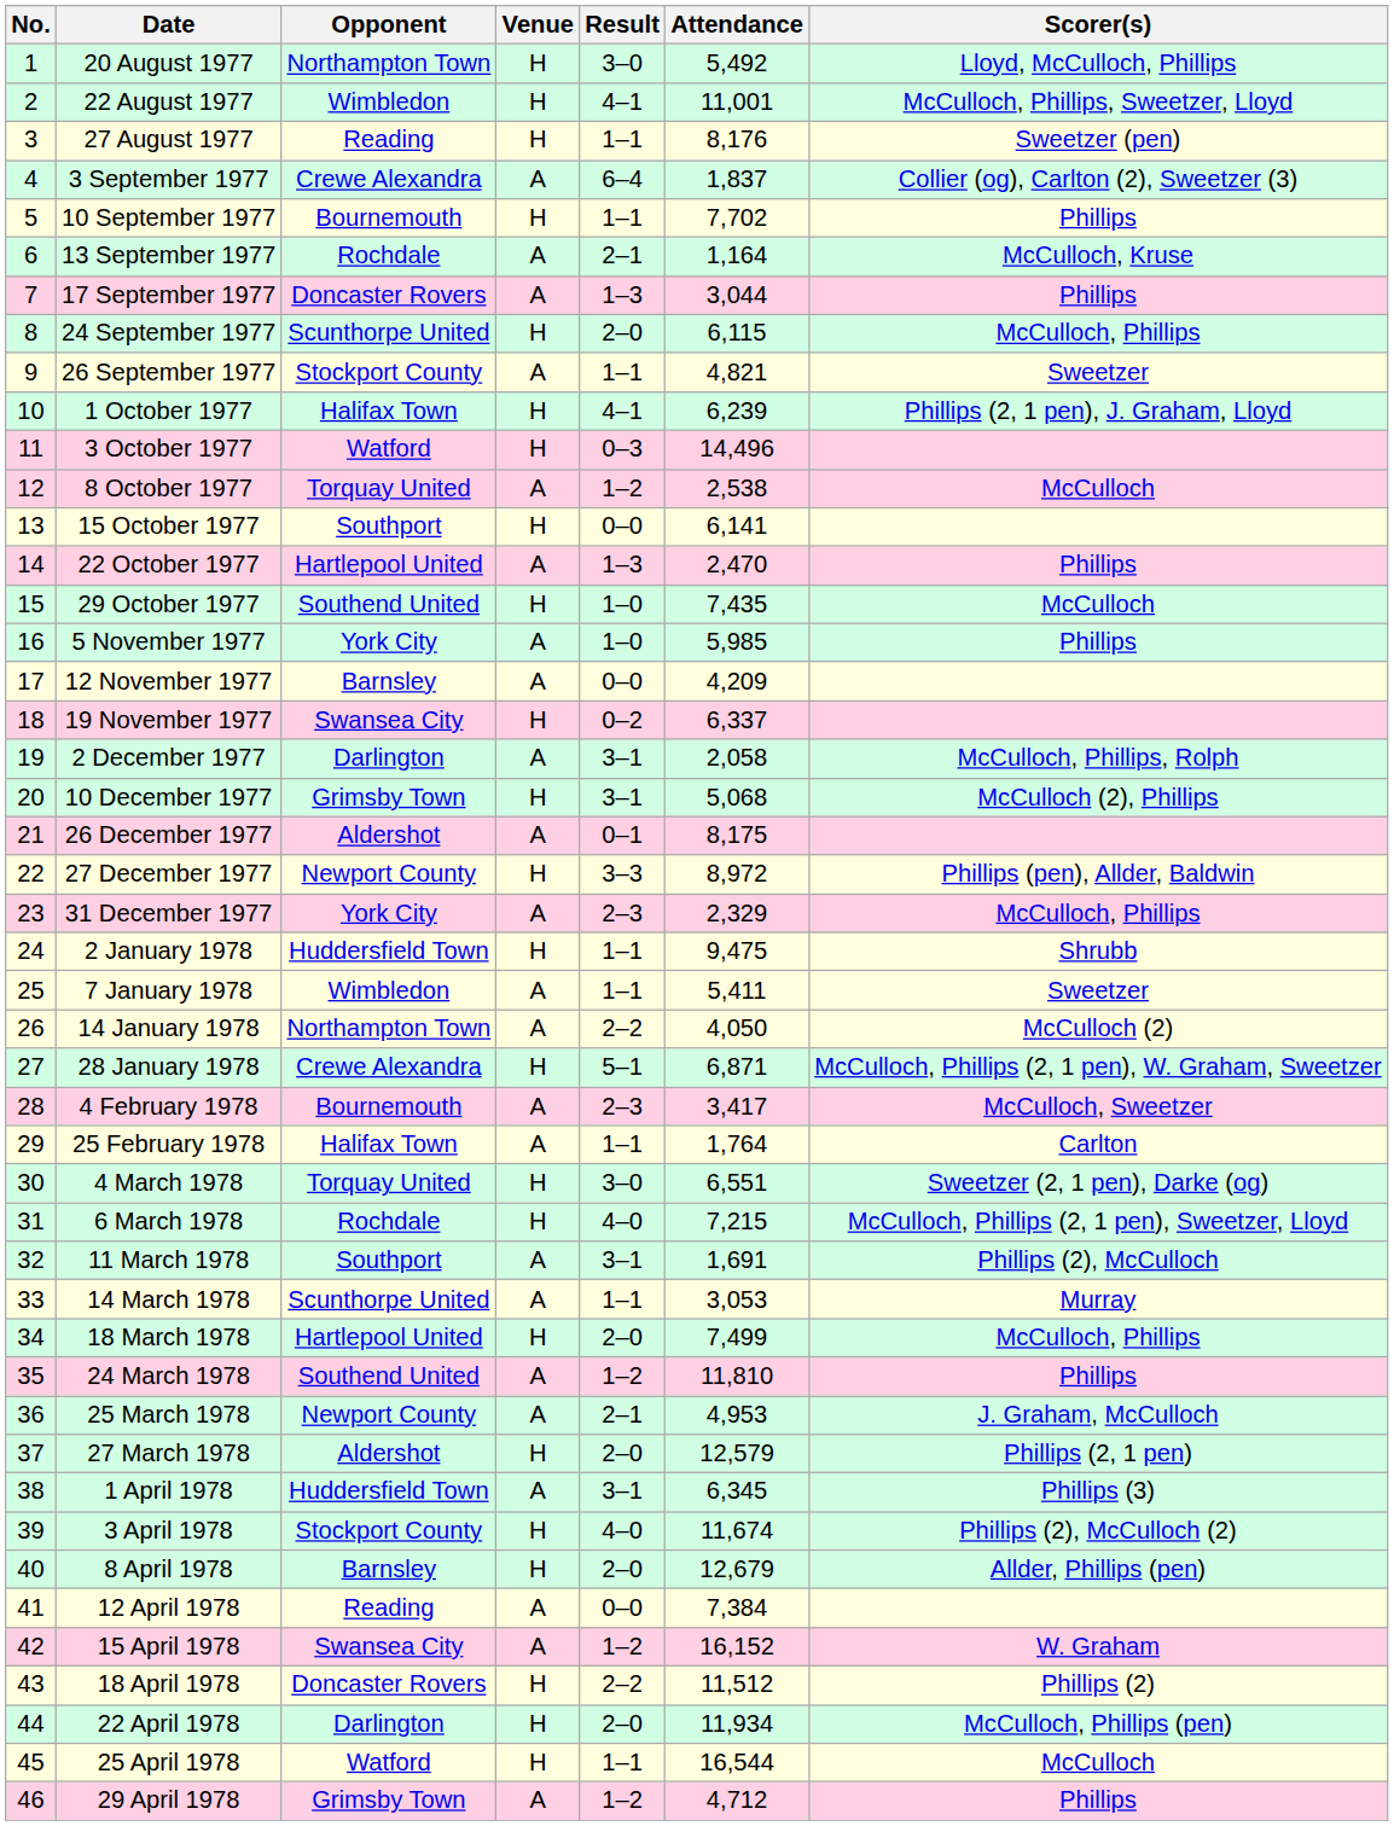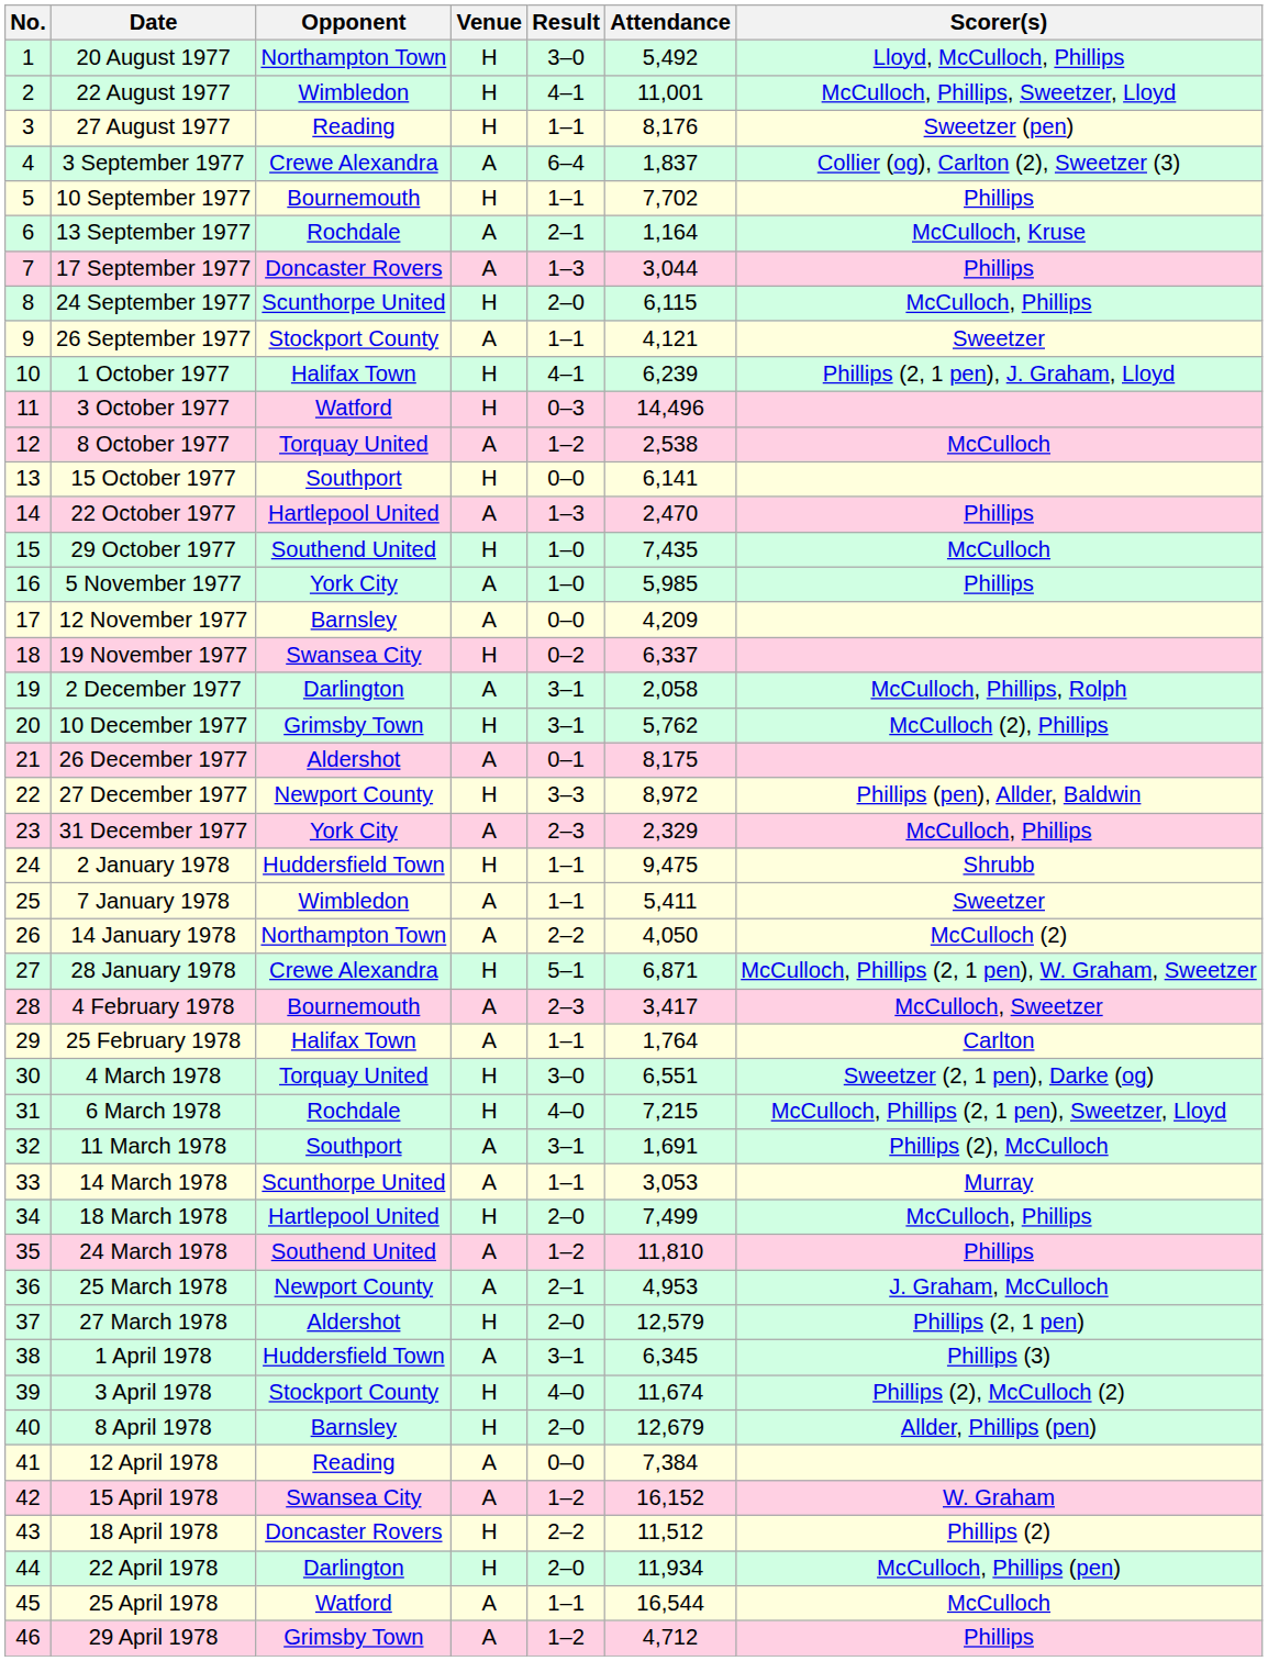26 September 1977 | Attendance: 4,821 -> 4,121
10 December 1977 | Attendance: 5,068 -> 5,762
25 April 1978 | Venue: H -> A
